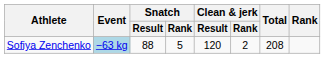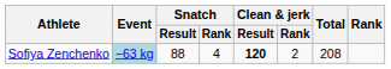Sofiya Zenchenko | Snatch / Rank: 5 -> 4
Sofiya Zenchenko | Clean & jerk / Result: normal -> bold
